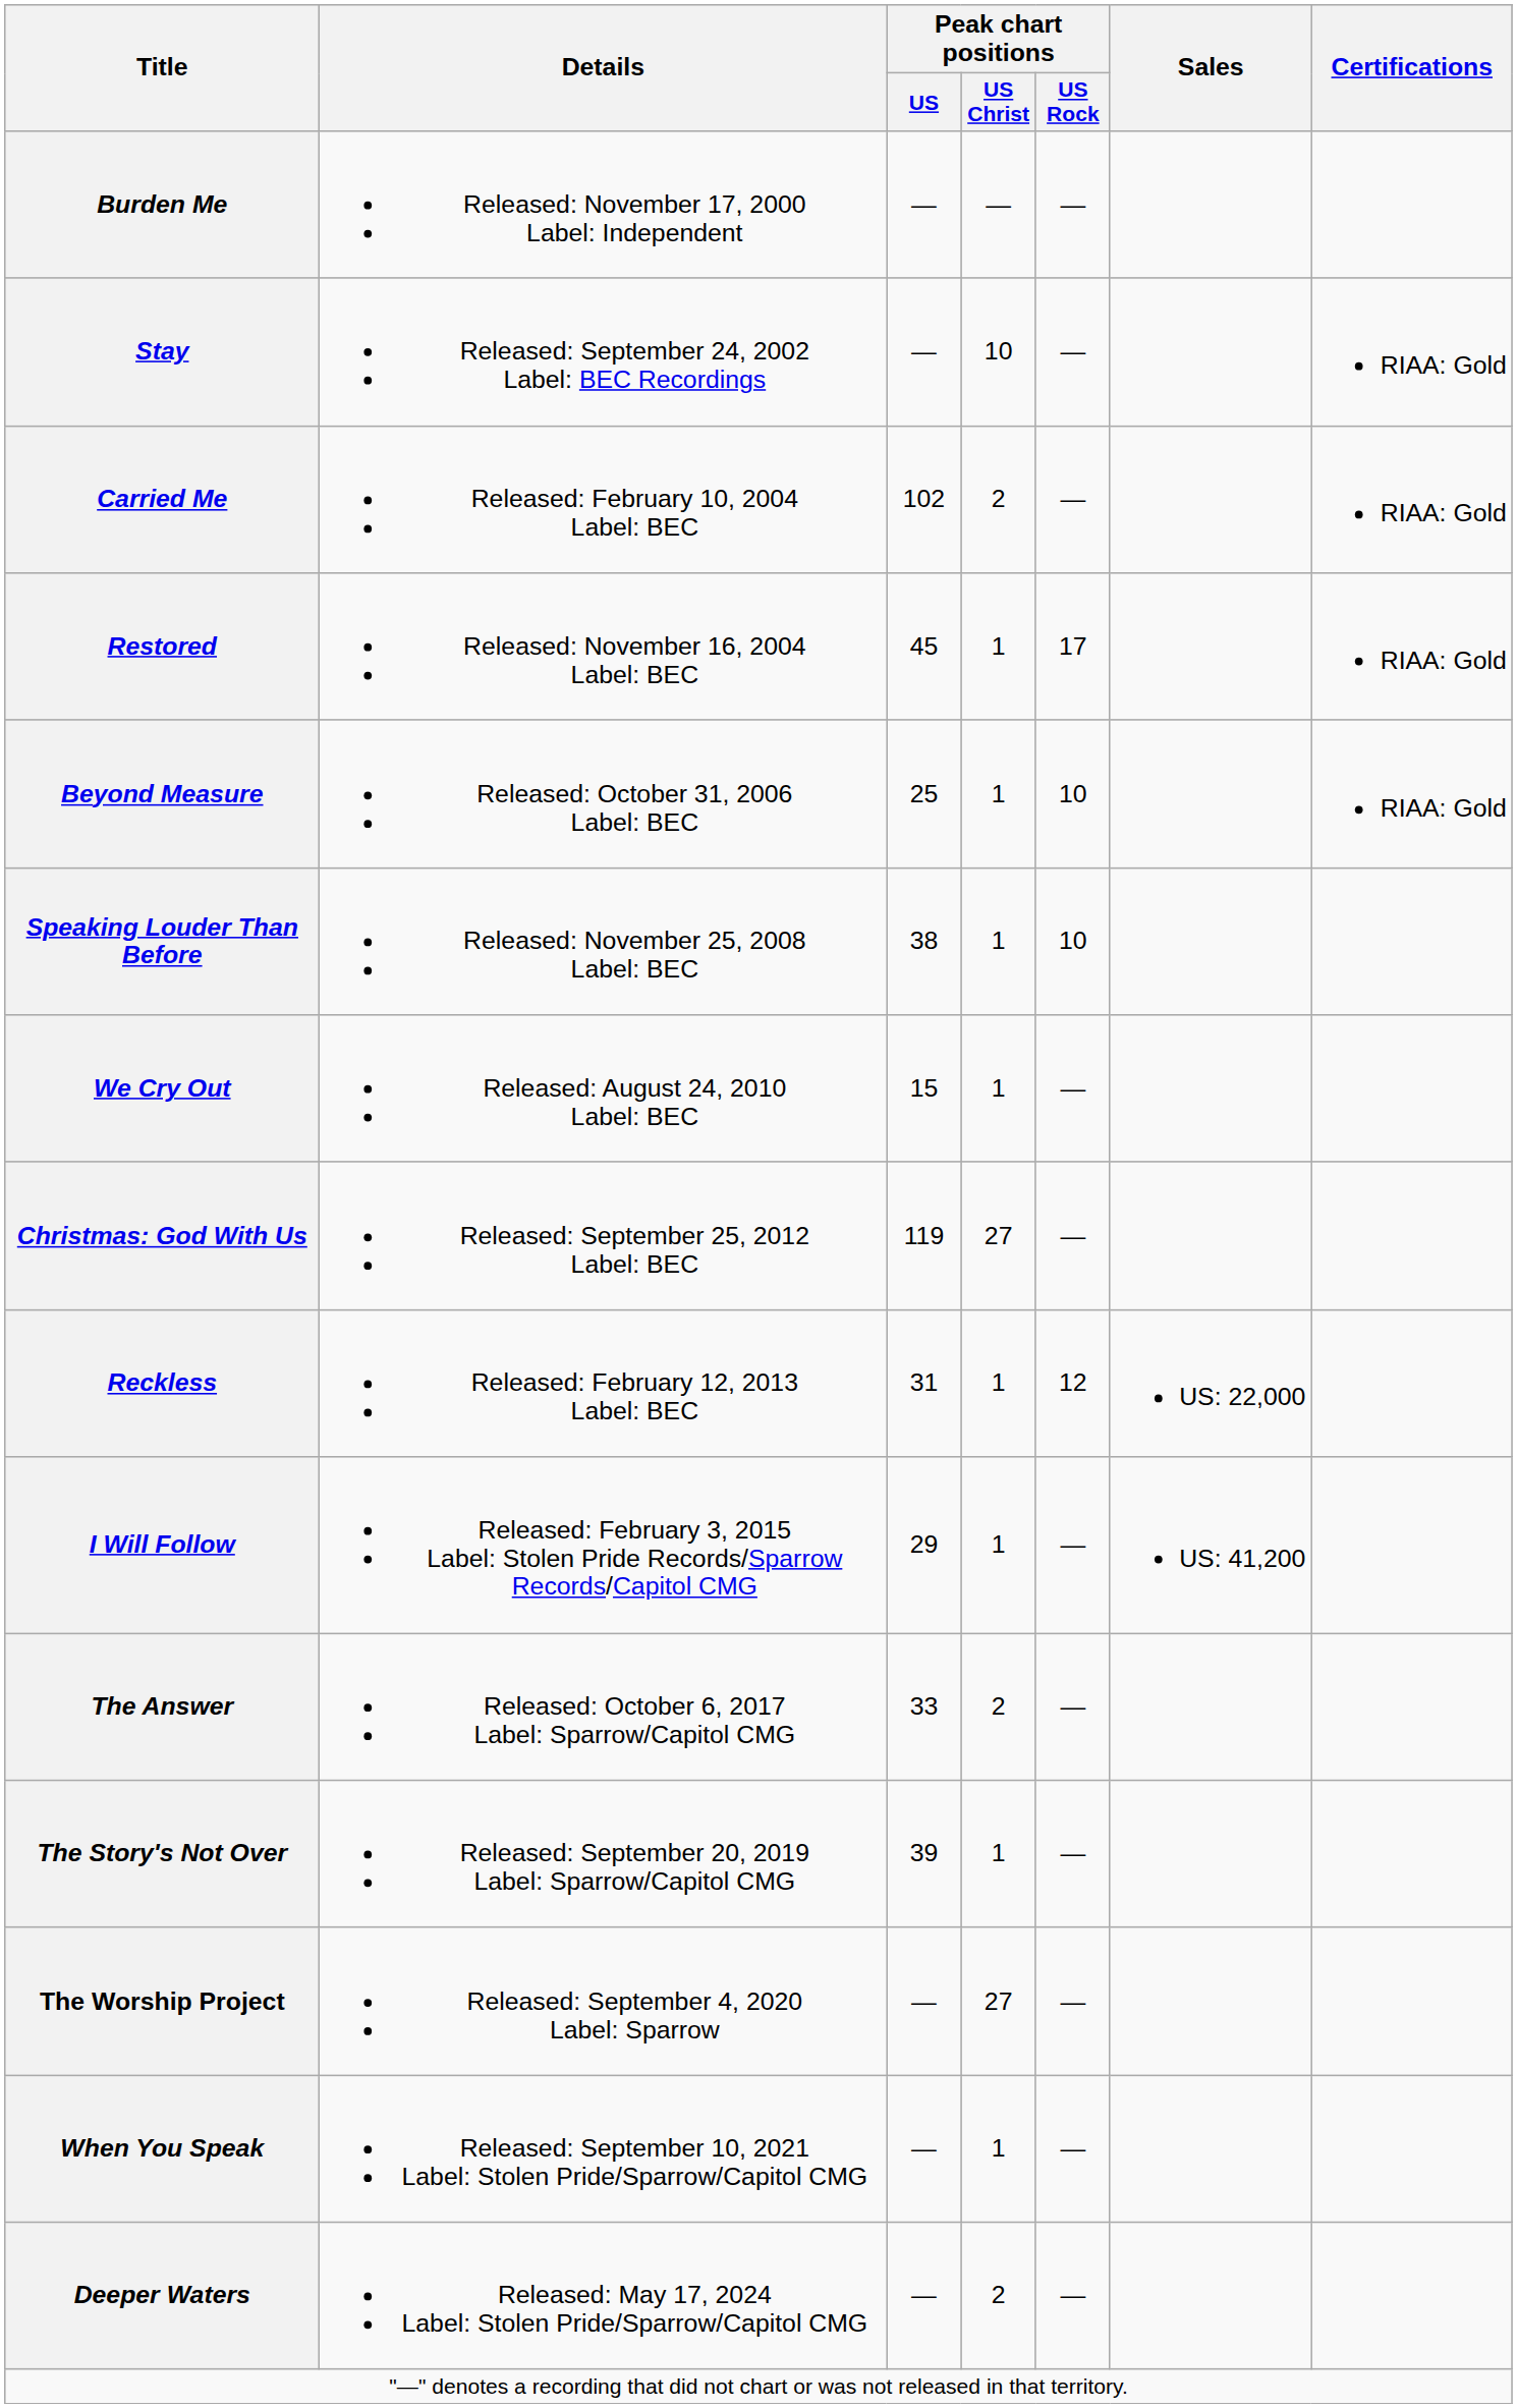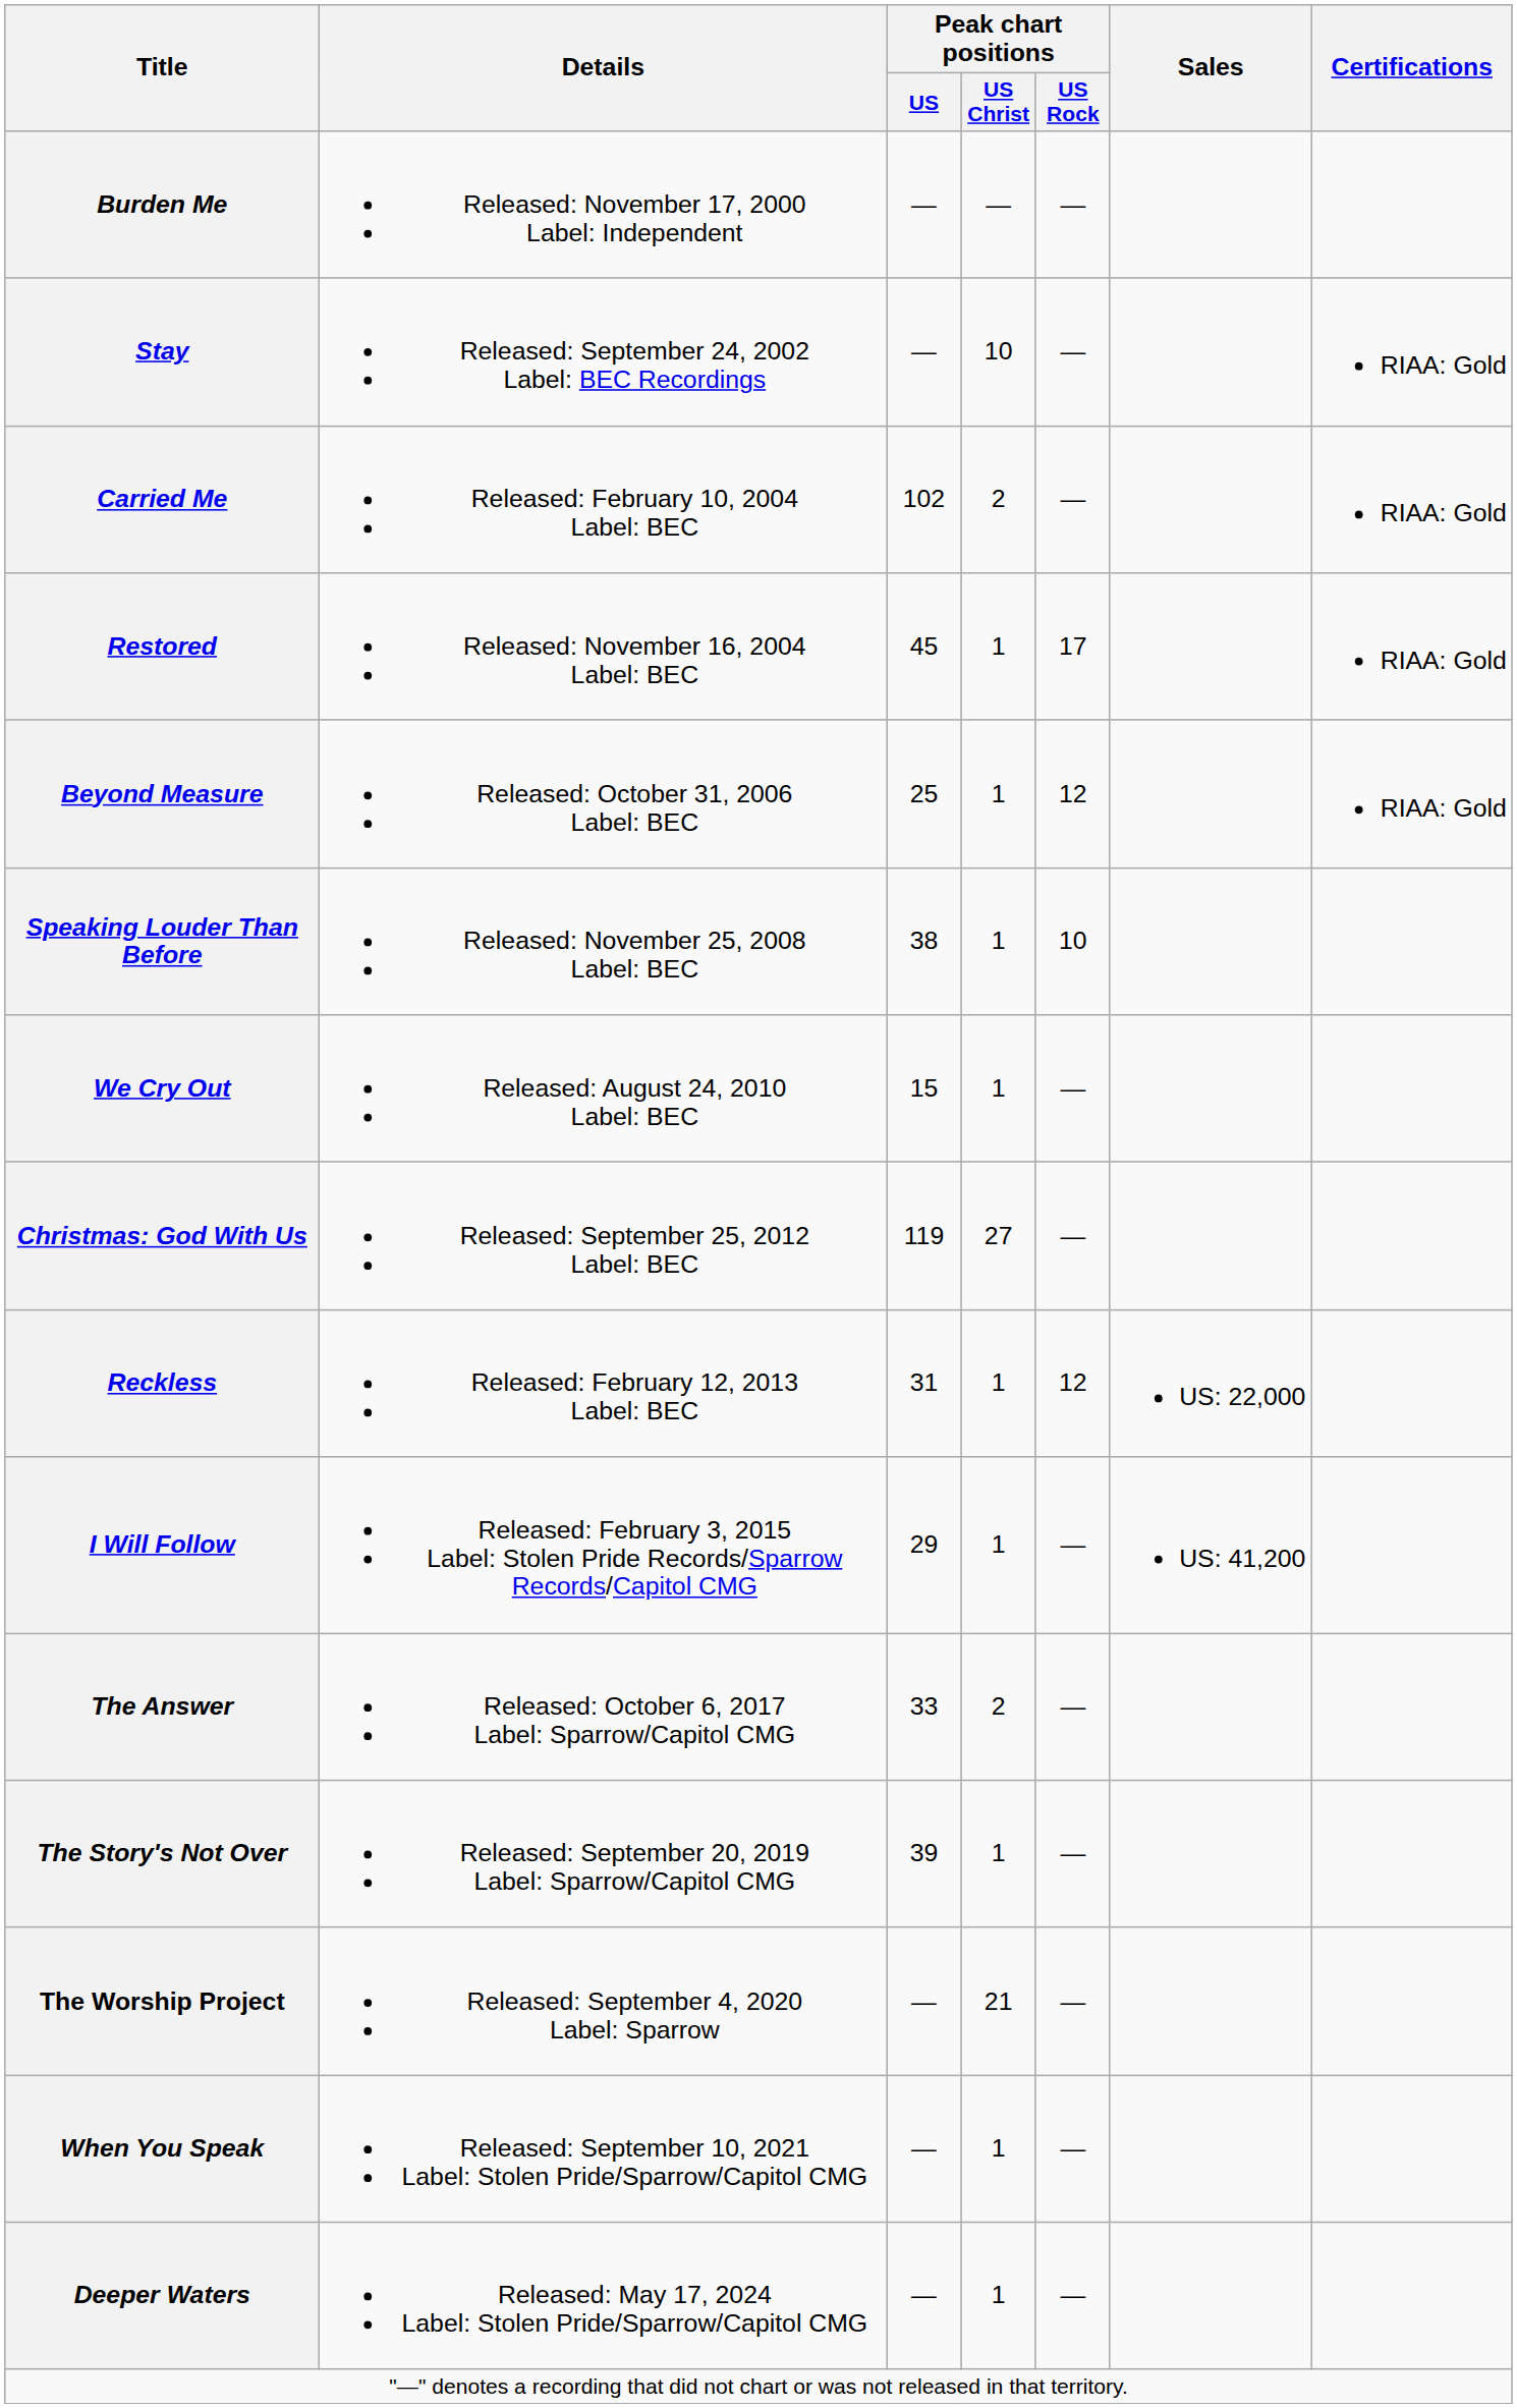Beyond Measure | Peak chart positions / US Rock: 10 -> 12
The Worship Project | Peak chart positions / US Christ: 27 -> 21
Deeper Waters | Peak chart positions / US Christ: 2 -> 1
